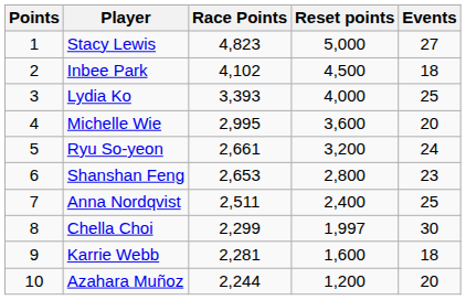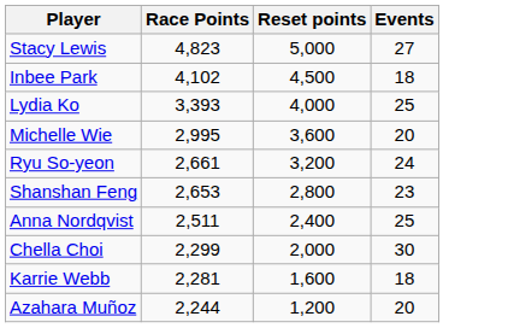- column: Points | 1 | 2 | 3 | 4 | 5 | 6 | 7 | 8 | 9 | 10
Chella Choi | Reset points: 1,997 -> 2,000
